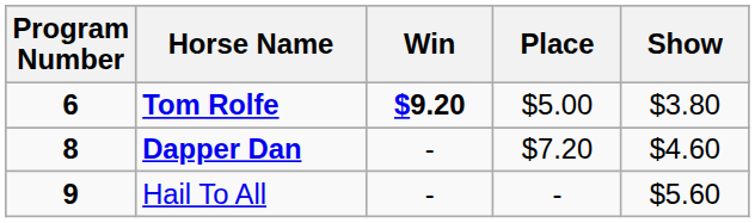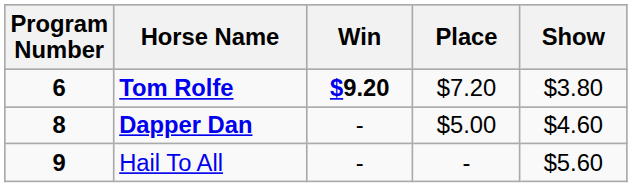Tom Rolfe | Place: $5.00 -> $7.20
Dapper Dan | Place: $7.20 -> $5.00
